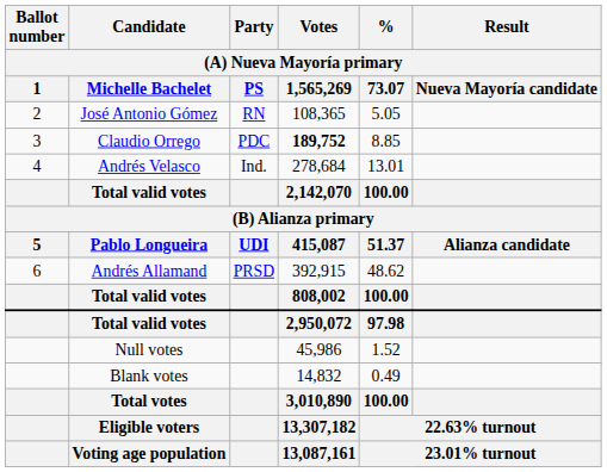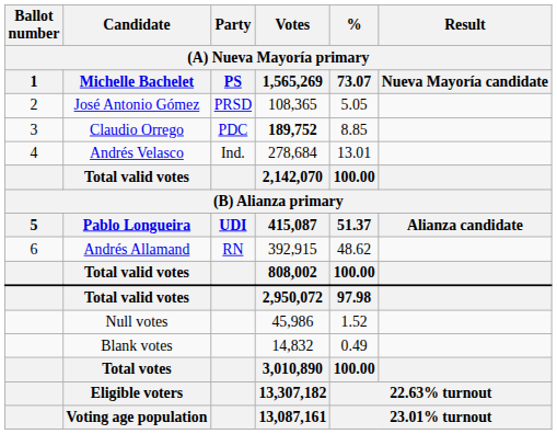José Antonio Gómez | Party / PS: RN -> PRSD
Andrés Allamand | Party / PS: PRSD -> RN
